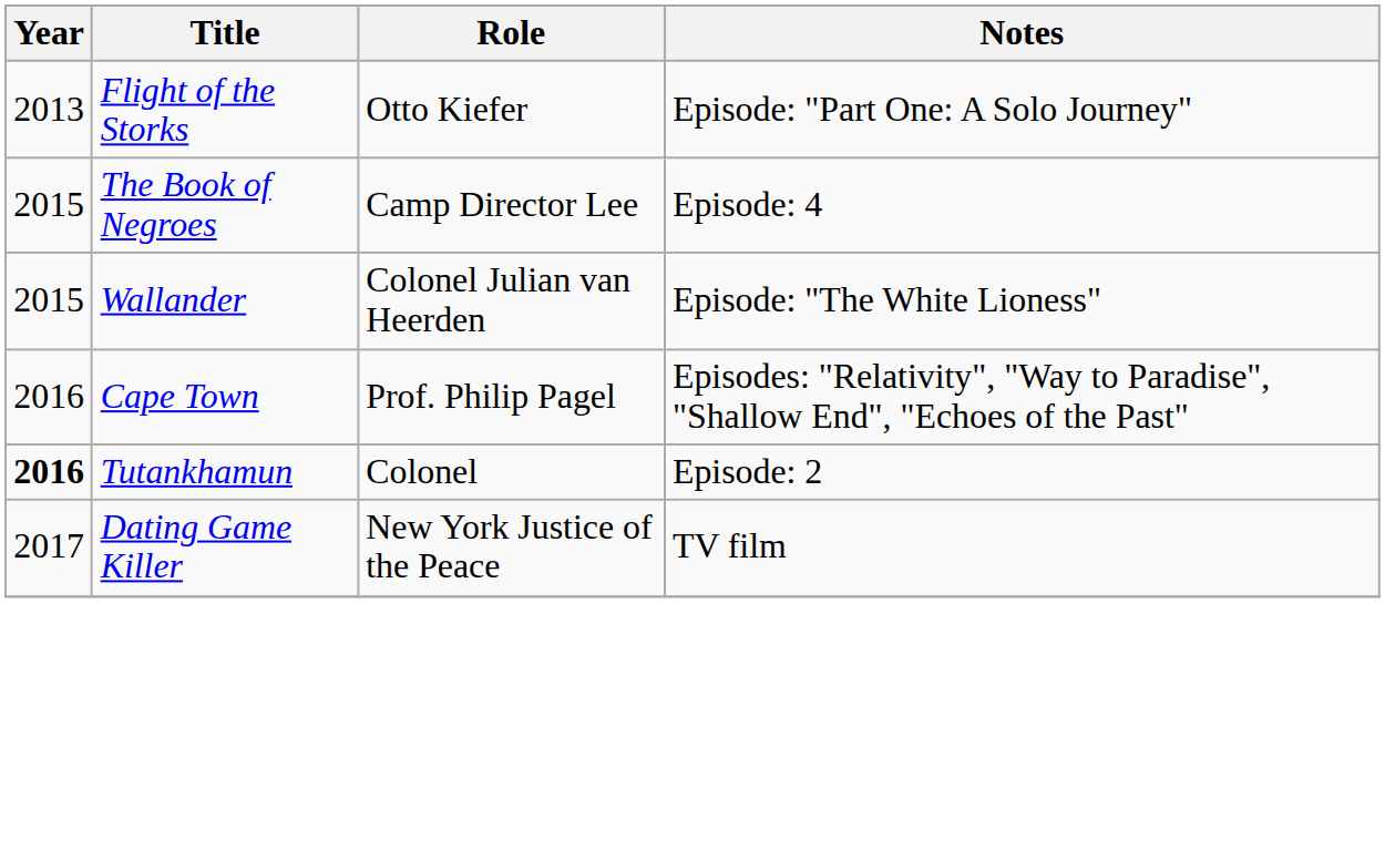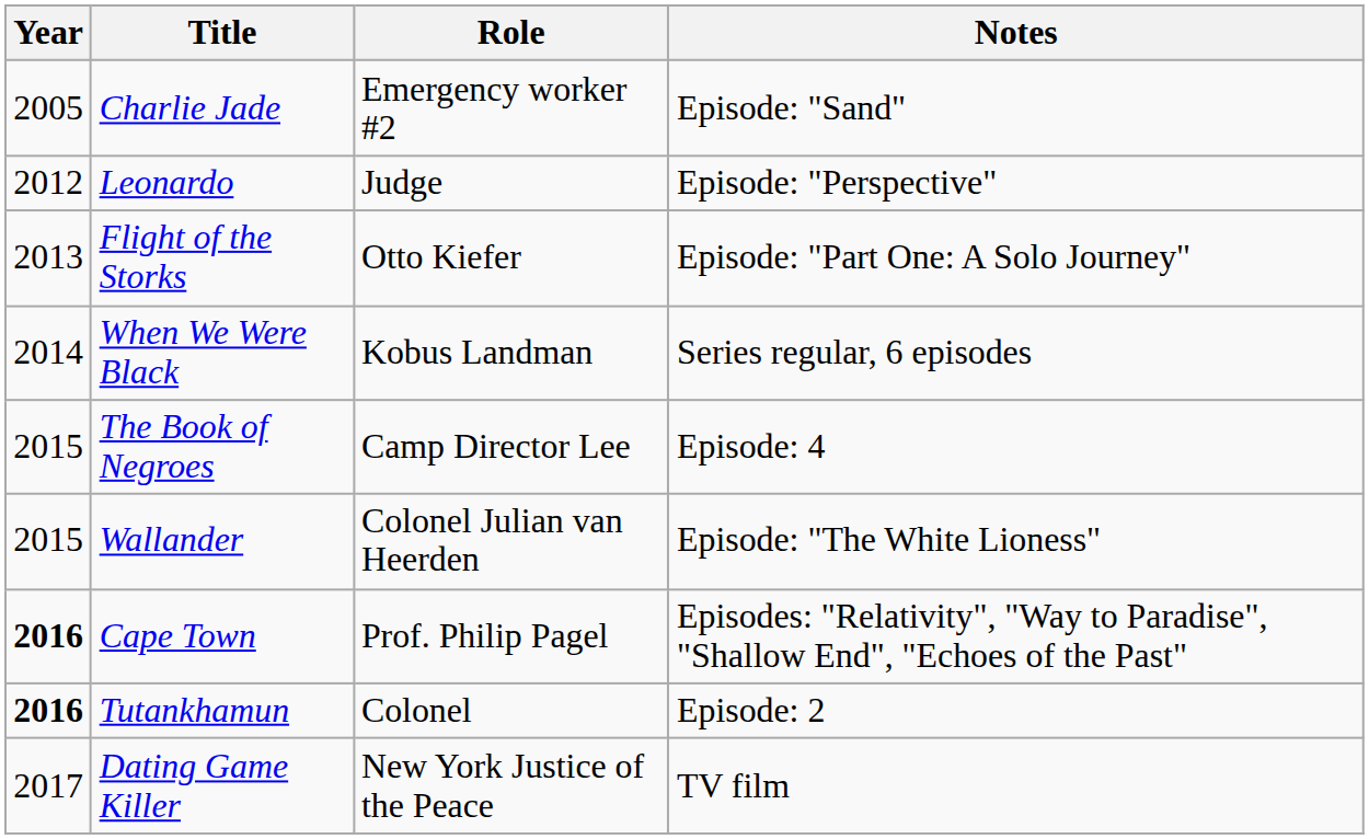+ row: 2005 | Charlie Jade | Emergency worker #2 | Episode: "Sand"
+ row: 2012 | Leonardo | Judge | Episode: "Perspective"
+ row: 2014 | When We Were Black | Kobus Landman | Series regular, 6 episodes
Cape Town | Year: normal -> bold
